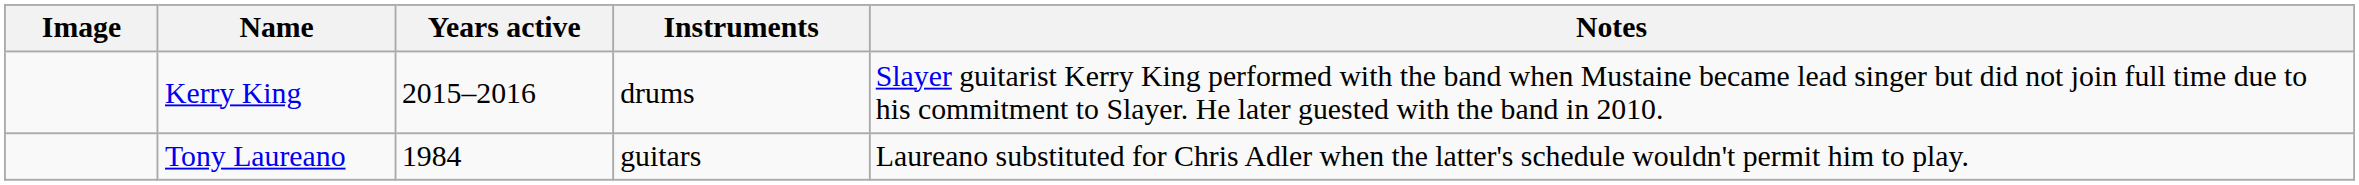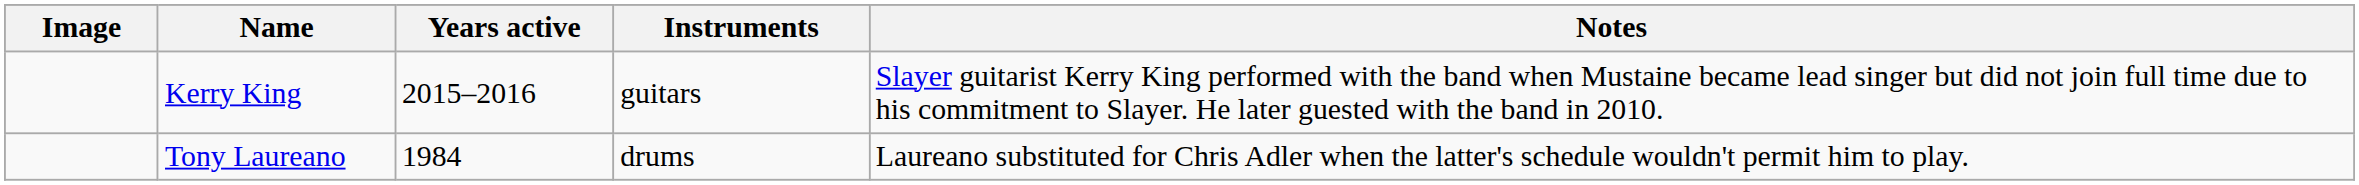Kerry King | Instruments: drums -> guitars
Tony Laureano | Instruments: guitars -> drums
